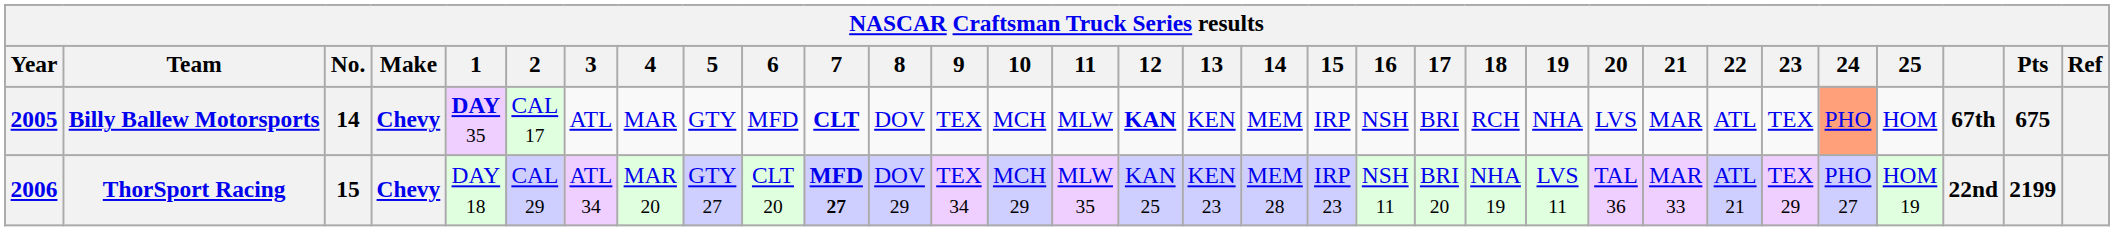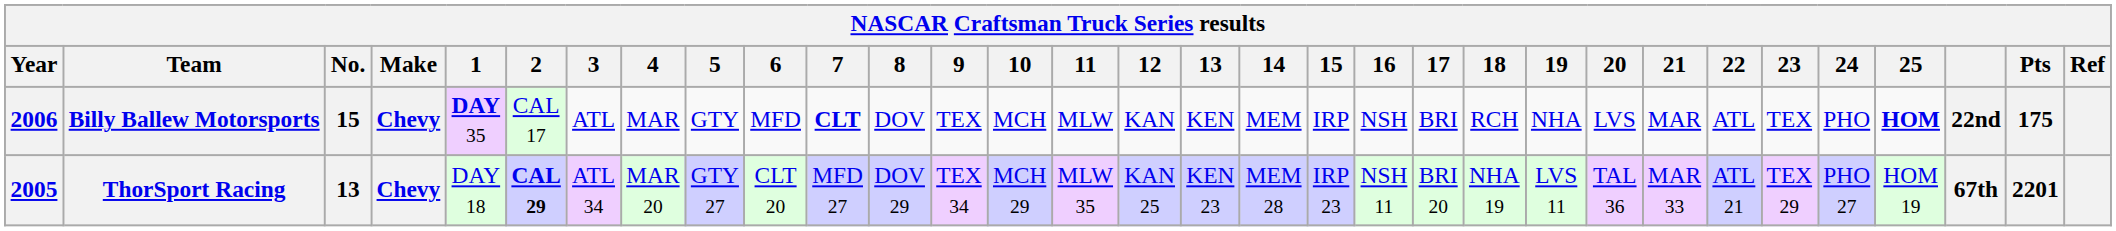Billy Ballew Motorsports | Year: 2005 -> 2006
Billy Ballew Motorsports | No.: 14 -> 15
Billy Ballew Motorsports | 12: bold -> normal
Billy Ballew Motorsports | 24: lightsalmon background -> no background
Billy Ballew Motorsports | 25: normal -> bold
Billy Ballew Motorsports | column 30: 67th -> 22nd
Billy Ballew Motorsports | Pts: 675 -> 175
ThorSport Racing | Year: 2006 -> 2005
ThorSport Racing | No.: 15 -> 13
ThorSport Racing | 2: normal -> bold
ThorSport Racing | 7: bold -> normal
ThorSport Racing | column 30: 22nd -> 67th
ThorSport Racing | Pts: 2199 -> 2201
